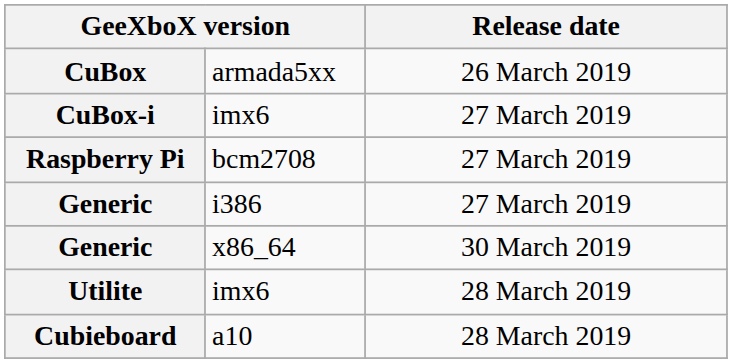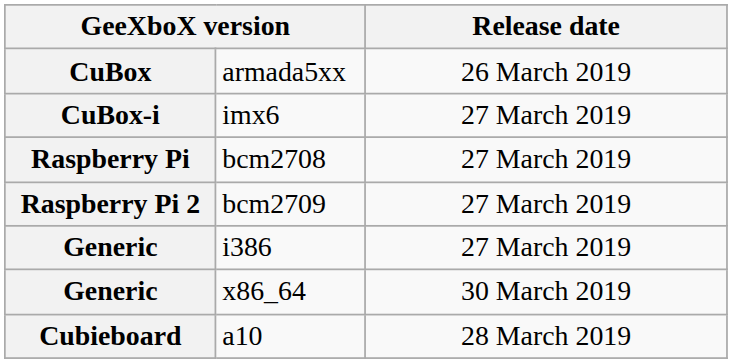+ row: Raspberry Pi 2 | bcm2709 | 27 March 2019
- row: Utilite | imx6 | 28 March 2019
